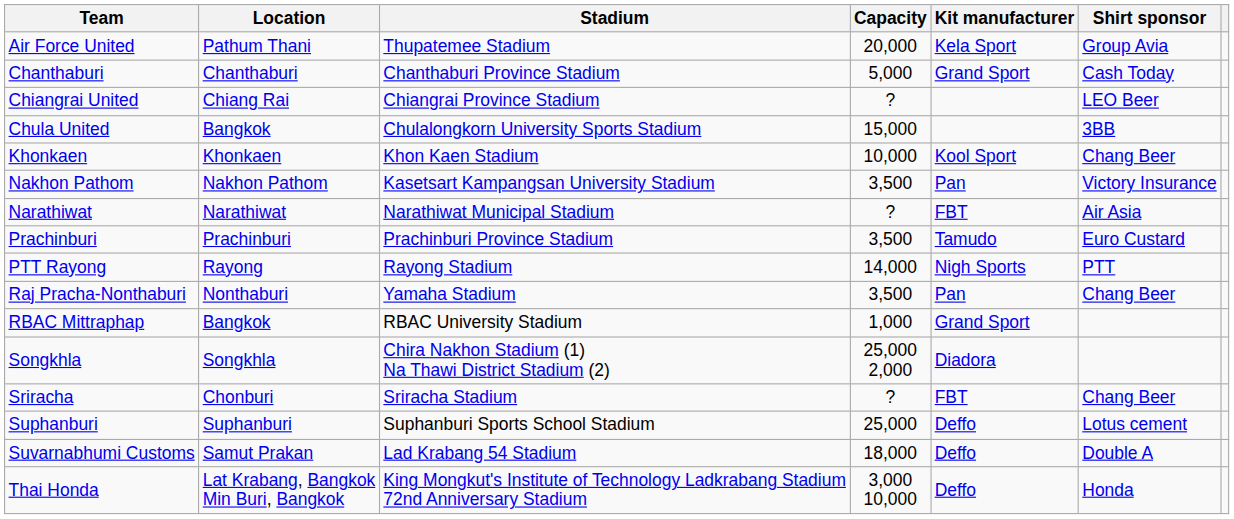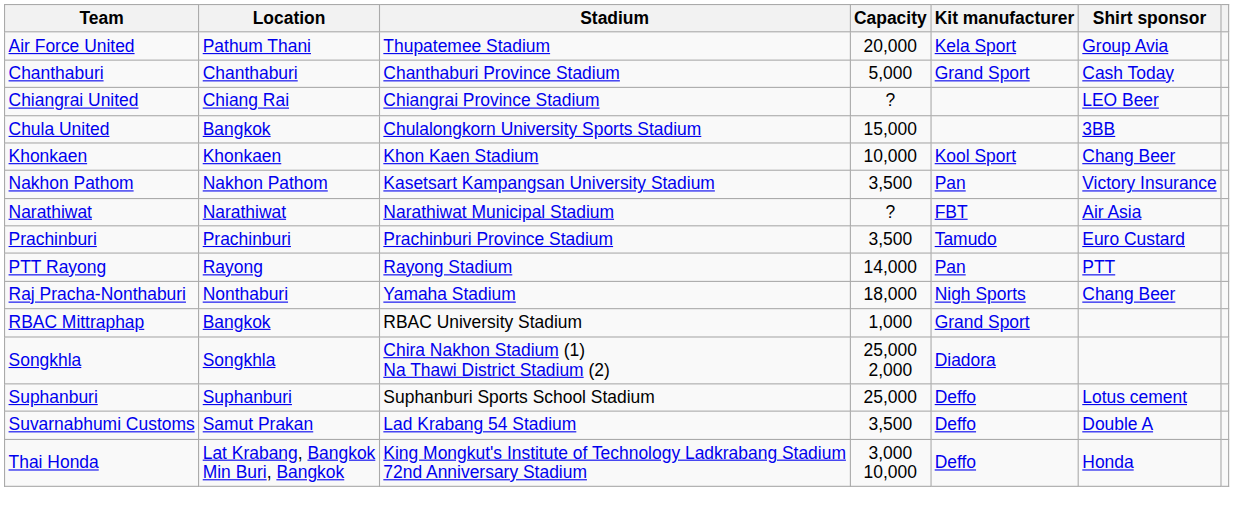PTT Rayong | Kit manufacturer: Nigh Sports -> Pan
Raj Pracha-Nonthaburi | Capacity: 3,500 -> 18,000
Raj Pracha-Nonthaburi | Kit manufacturer: Pan -> Nigh Sports
- row: Sriracha | Chonburi | Sriracha Stadium | ? | FBT | Chang Beer
Suvarnabhumi Customs | Capacity: 18,000 -> 3,500
